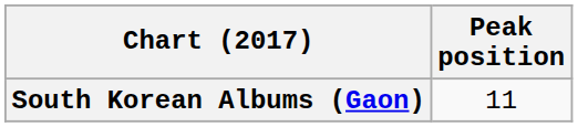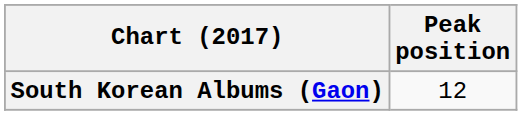South Korean Albums (Gaon) | Peak position: 11 -> 12
